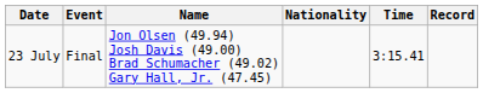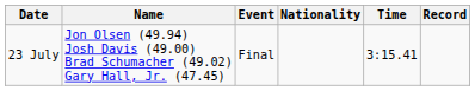columns swapped: Event <-> Name
